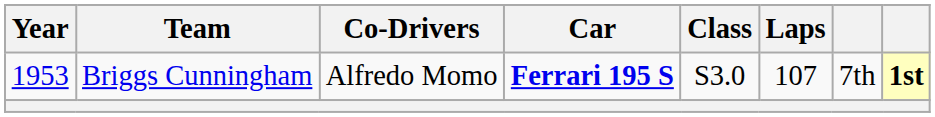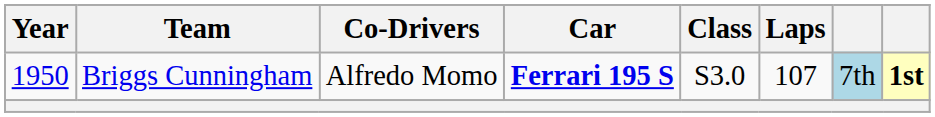Briggs Cunningham | Year: 1953 -> 1950
Briggs Cunningham | column 7: no background -> lightblue background
